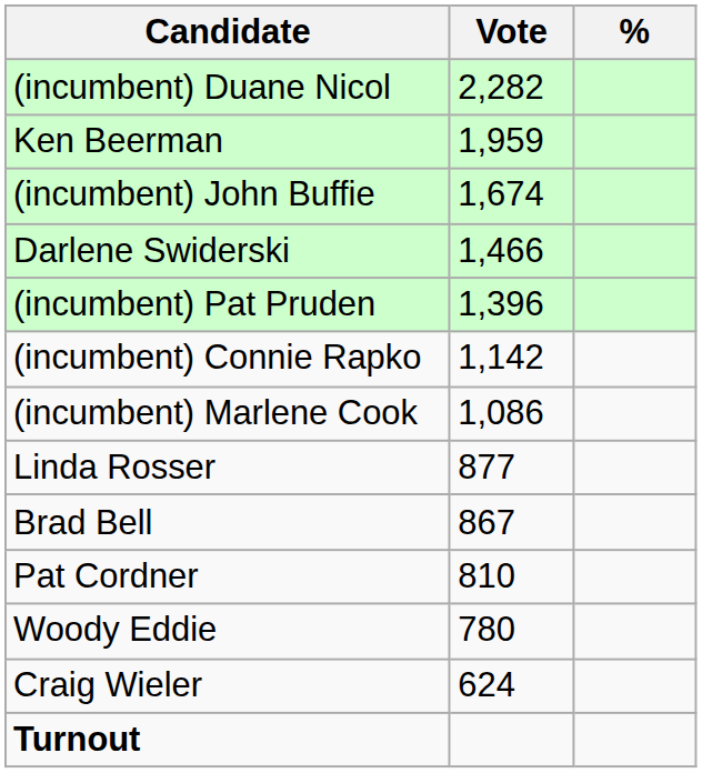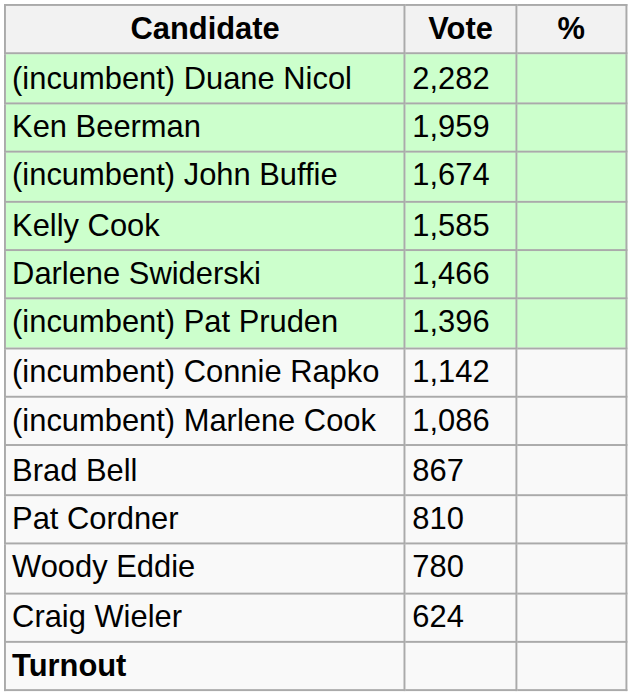+ row: Kelly Cook | 1,585
- row: Linda Rosser | 877
